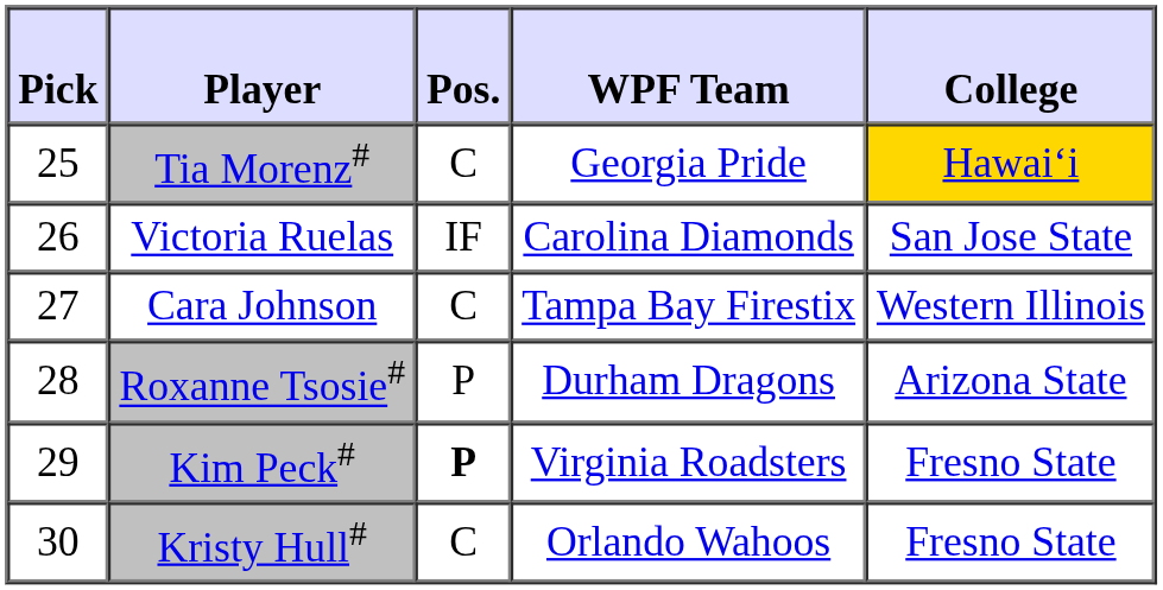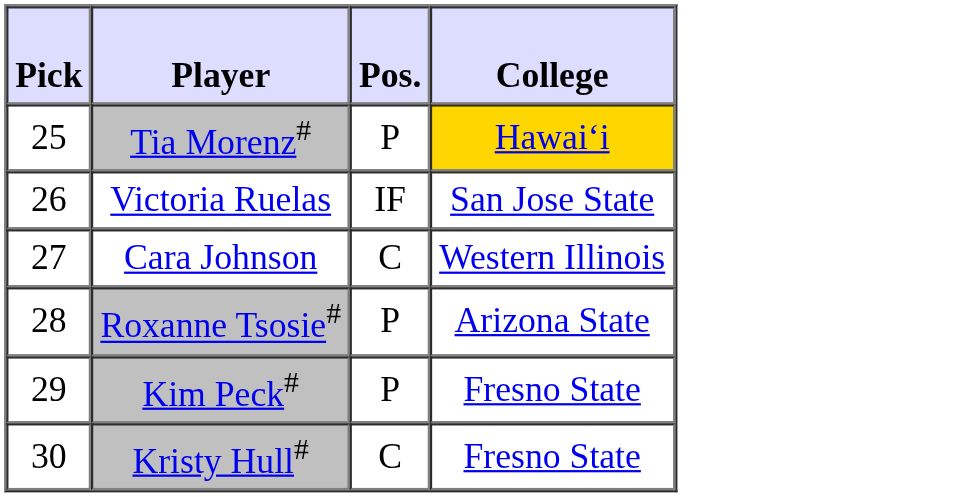- column: WPF Team | Georgia Pride | Carolina Diamonds | Tampa Bay Firestix | Durham Dragons | Virginia Roadsters | Orlando Wahoos
Tia Morenz# | Pos.: C -> P
Kim Peck# | Pos.: bold -> normal
